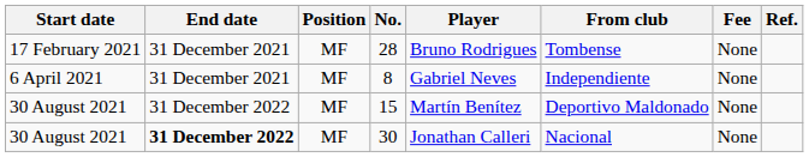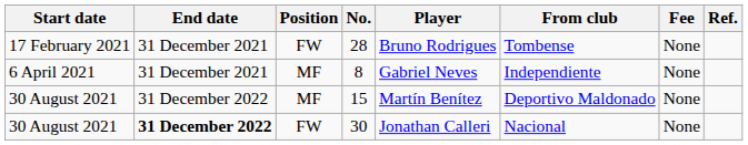28 | Position: MF -> FW
30 | Position: MF -> FW
